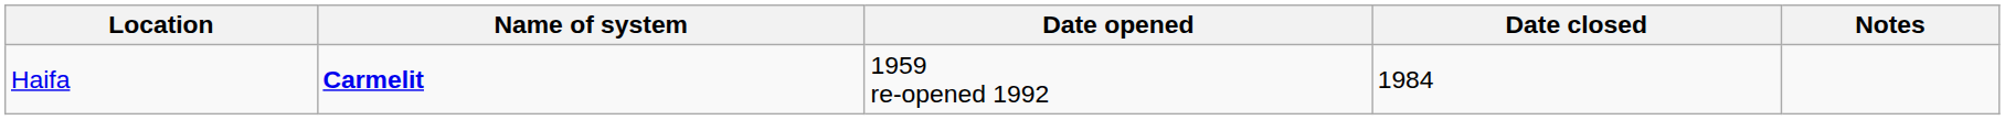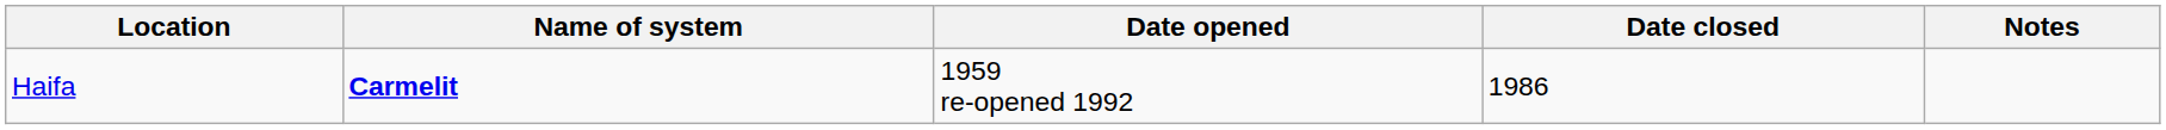Haifa | Date closed: 1984 -> 1986
